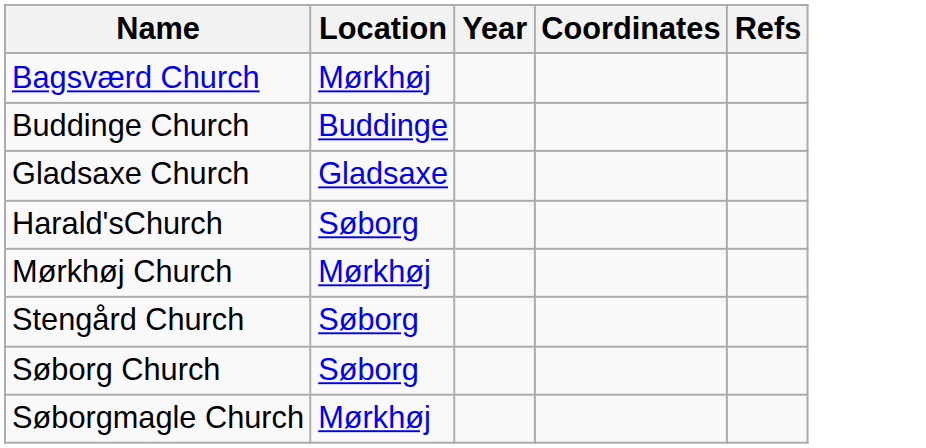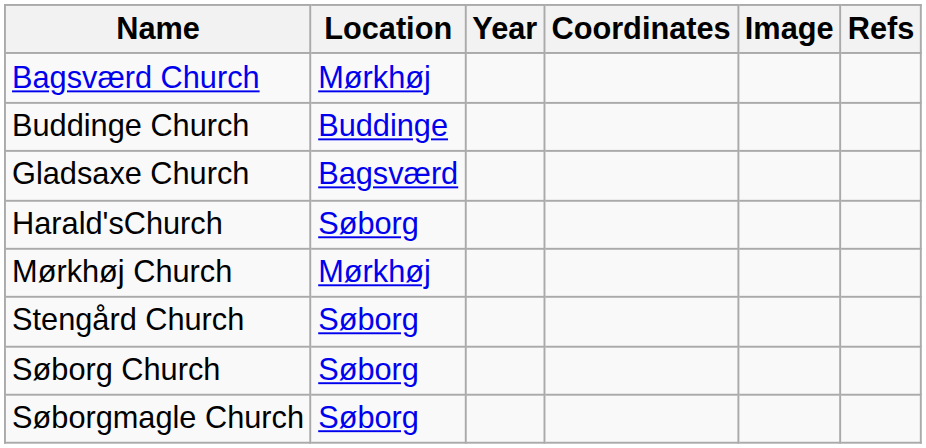+ column: Image
Gladsaxe Church | Location: Gladsaxe -> Bagsværd
Søborgmagle Church | Location: Mørkhøj -> Søborg
